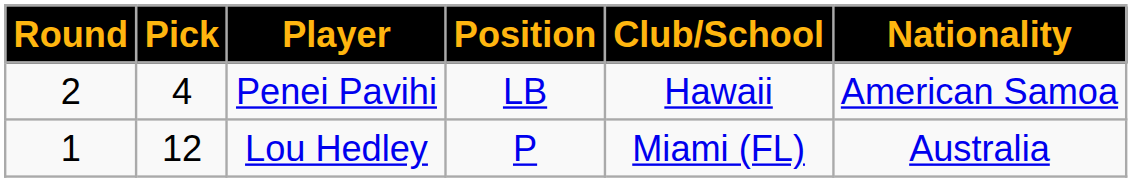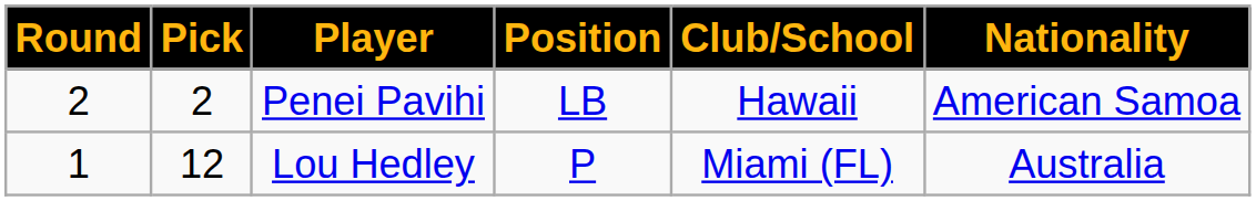Penei Pavihi | Pick: 4 -> 2
